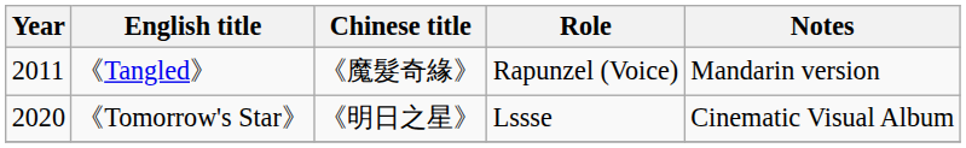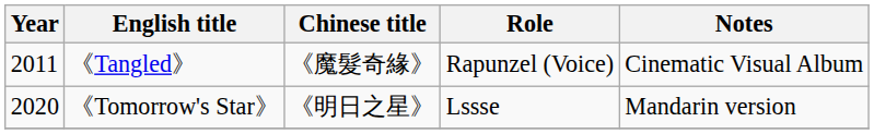《Tangled》 | Notes: Mandarin version -> Cinematic Visual Album
《Tomorrow's Star》 | Notes: Cinematic Visual Album -> Mandarin version
